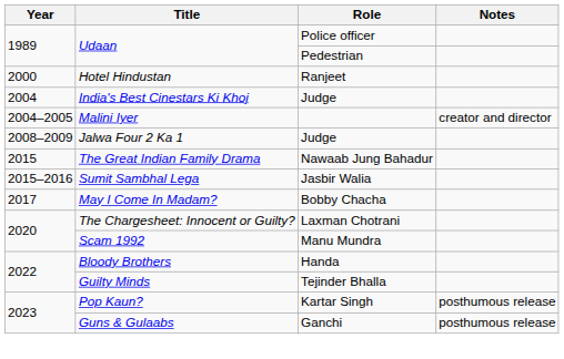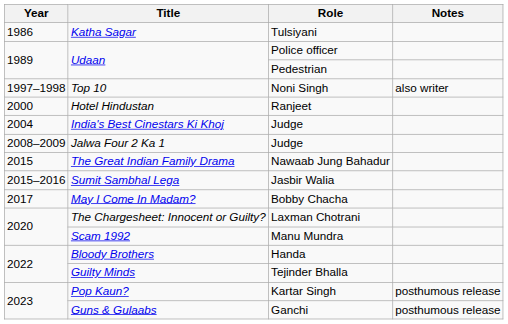+ row: 1986 | Katha Sagar | Tulsiyani
+ row: 1997–1998 | Top 10 | Noni Singh | also writer
- row: 2004–2005 | Malini Iyer | creator and director
